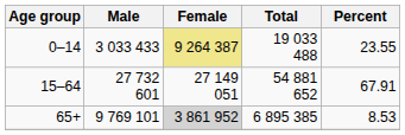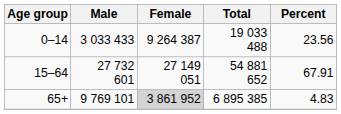0–14 | Female: khaki background -> no background
0–14 | Percent: 23.55 -> 23.56
65+ | Percent: 8.53 -> 4.83
